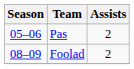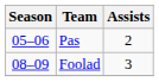Foolad | Assists: 2 -> 3
